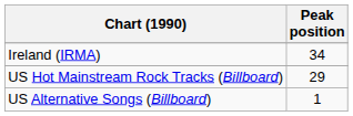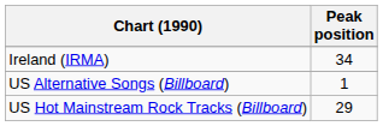rows swapped: US Alternative Songs (Billboard) <-> US Hot Mainstream Rock Tracks (Billboard)
